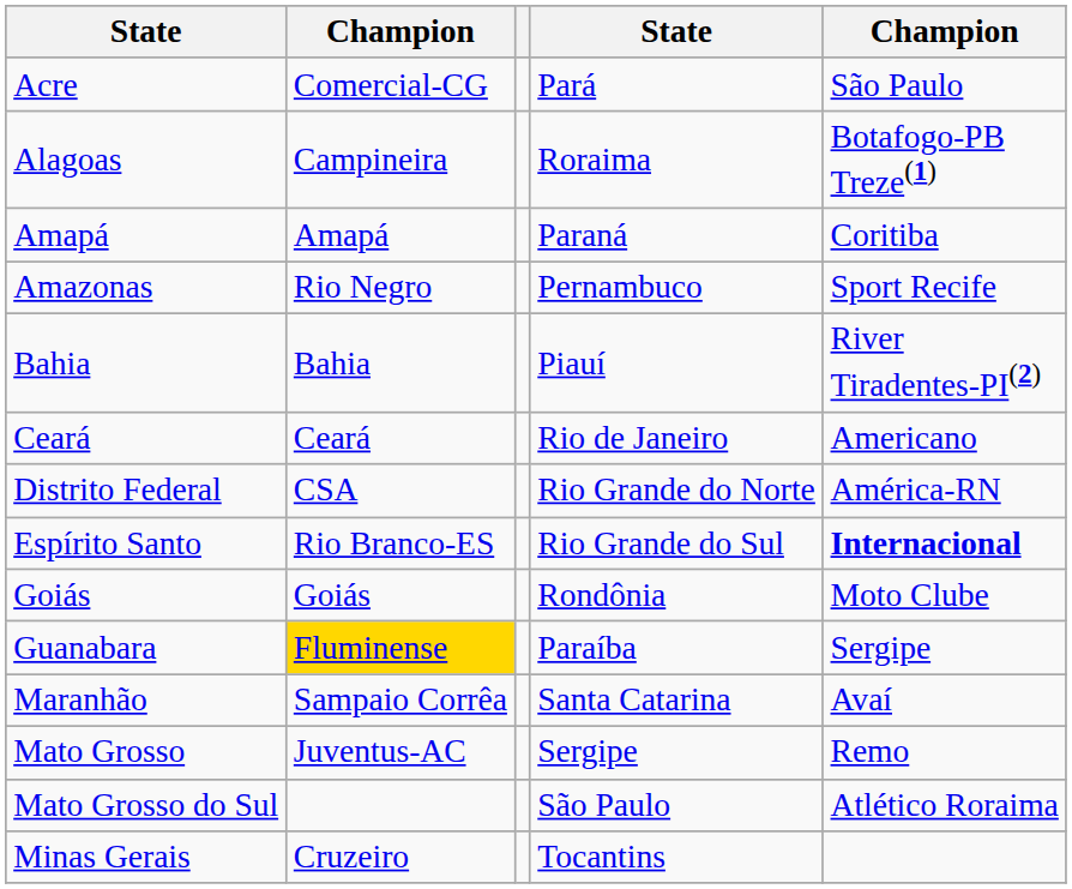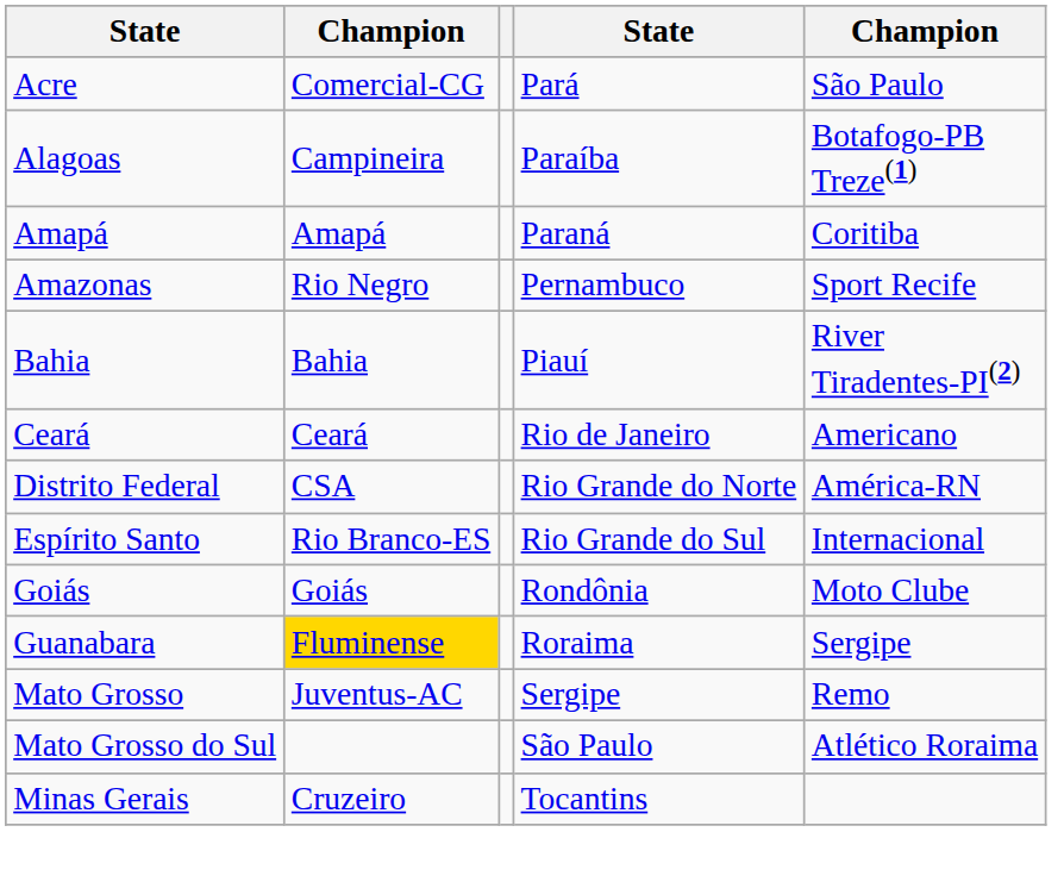Alagoas | column 4: Roraima -> Paraíba
Espírito Santo | column 5: bold -> normal
Guanabara | column 4: Paraíba -> Roraima
- row: Maranhão | Sampaio Corrêa | Santa Catarina | Avaí
